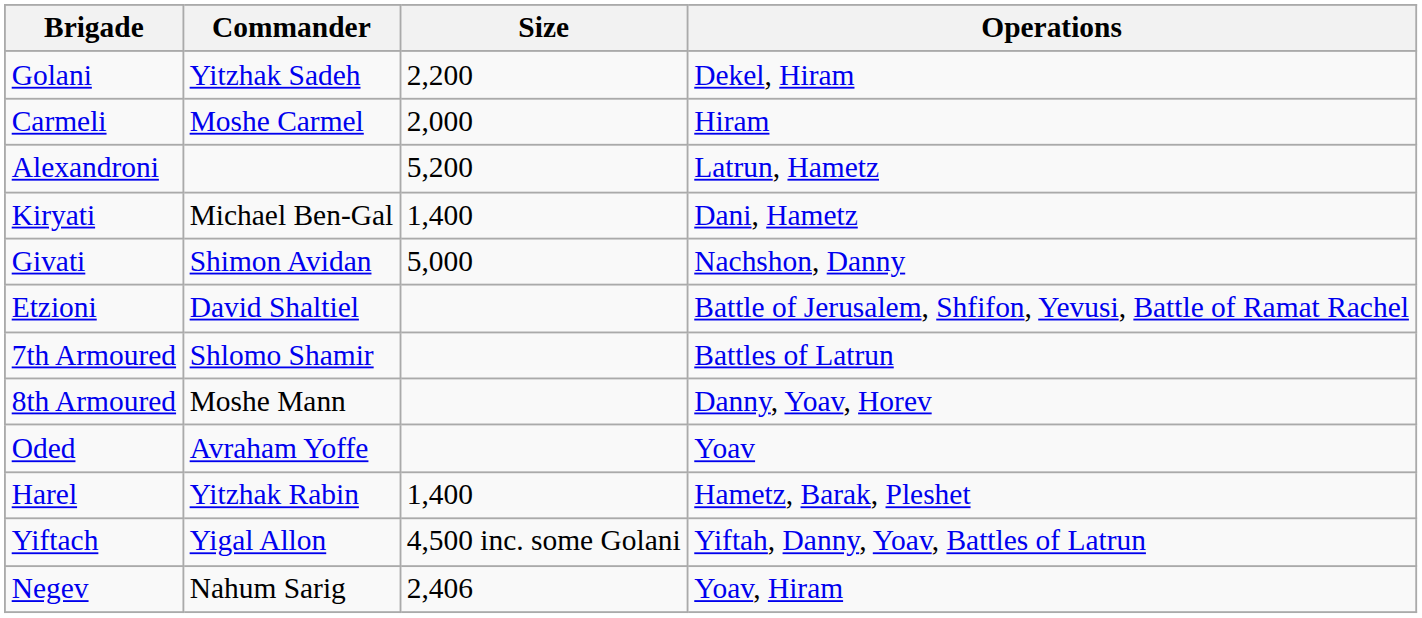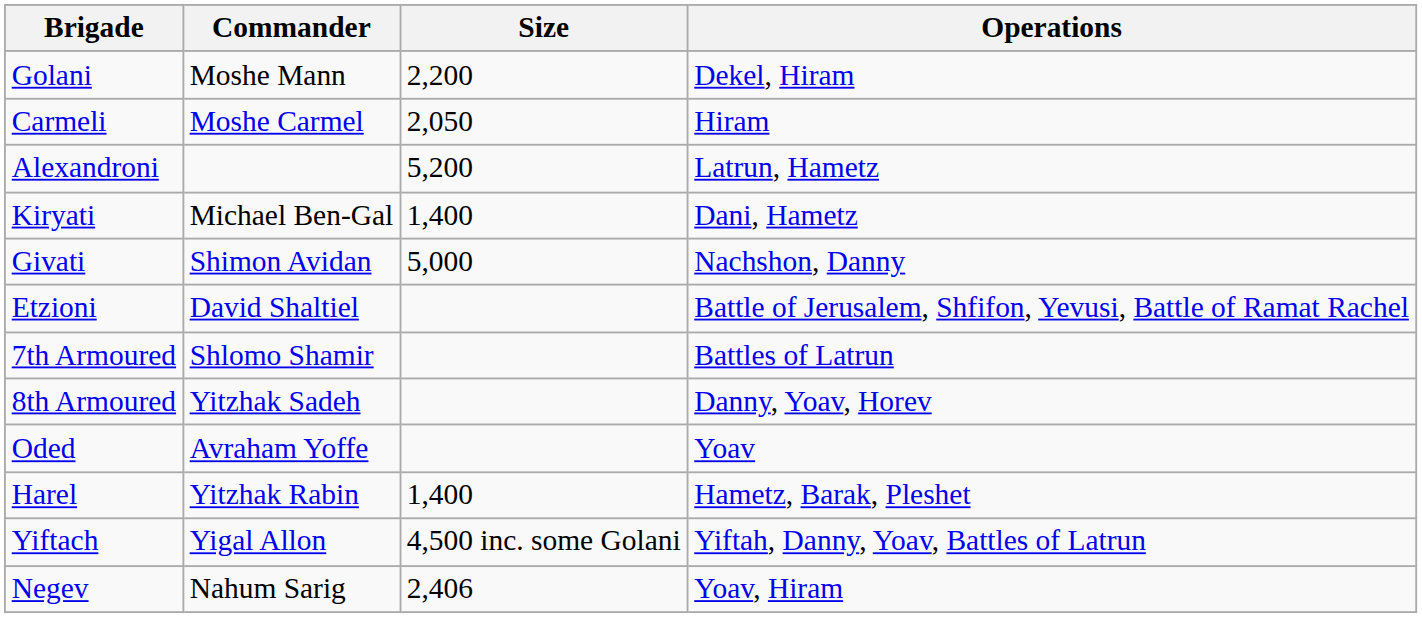Golani | Commander: Yitzhak Sadeh -> Moshe Mann
Carmeli | Size: 2,000 -> 2,050
8th Armoured | Commander: Moshe Mann -> Yitzhak Sadeh
